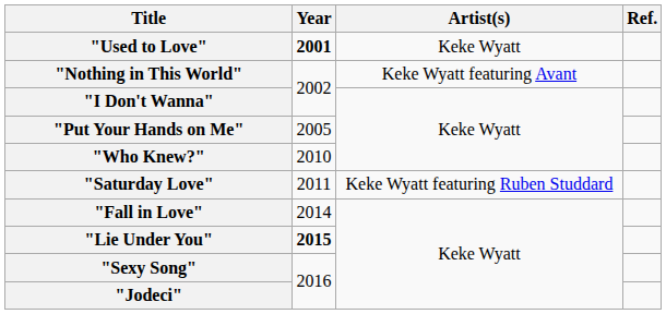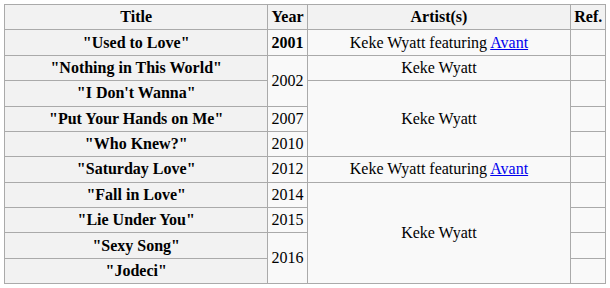"Used to Love" | Artist(s): Keke Wyatt -> Keke Wyatt featuring Avant
"Nothing in This World" | Artist(s): Keke Wyatt featuring Avant -> Keke Wyatt
"Put Your Hands on Me" | Year: 2005 -> 2007
"Saturday Love" | Year: 2011 -> 2012
"Saturday Love" | Artist(s): Keke Wyatt featuring Ruben Studdard -> Keke Wyatt featuring Avant
"Lie Under You" | Year: bold -> normal
